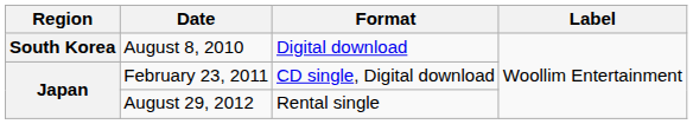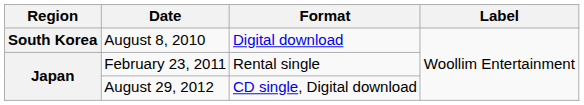February 23, 2011 | Format: CD single, Digital download -> Rental single
August 29, 2012 | Format: Rental single -> CD single, Digital download
